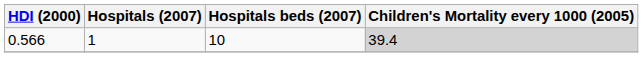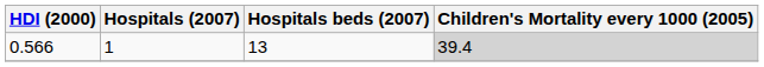0.566 | Hospitals beds (2007): 10 -> 13
